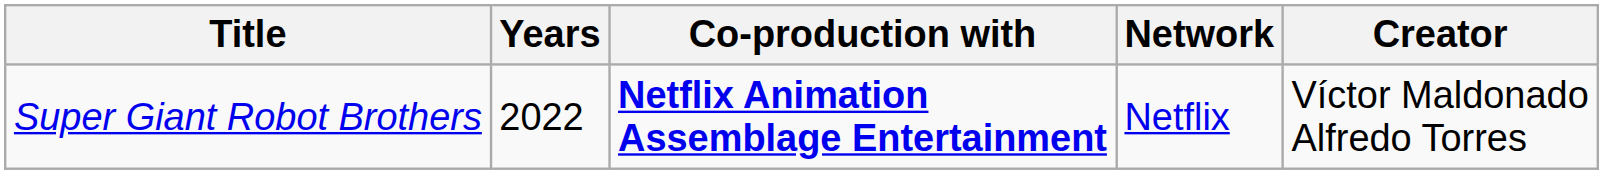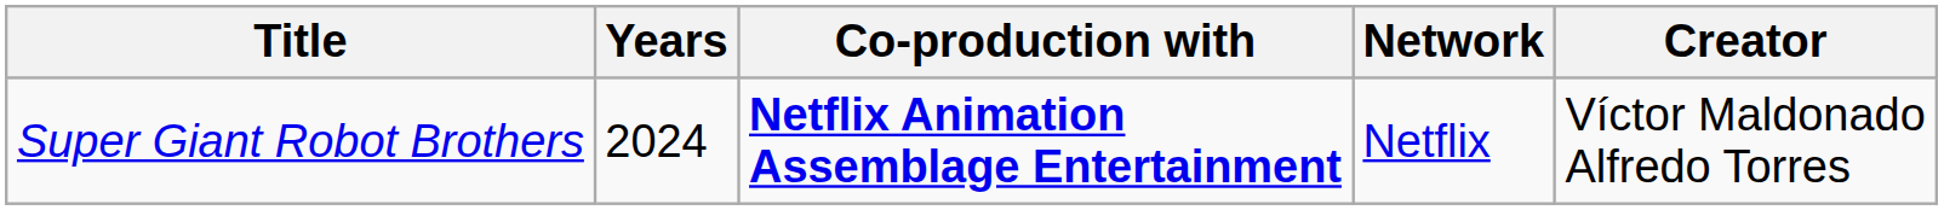Super Giant Robot Brothers | Years: 2022 -> 2024
